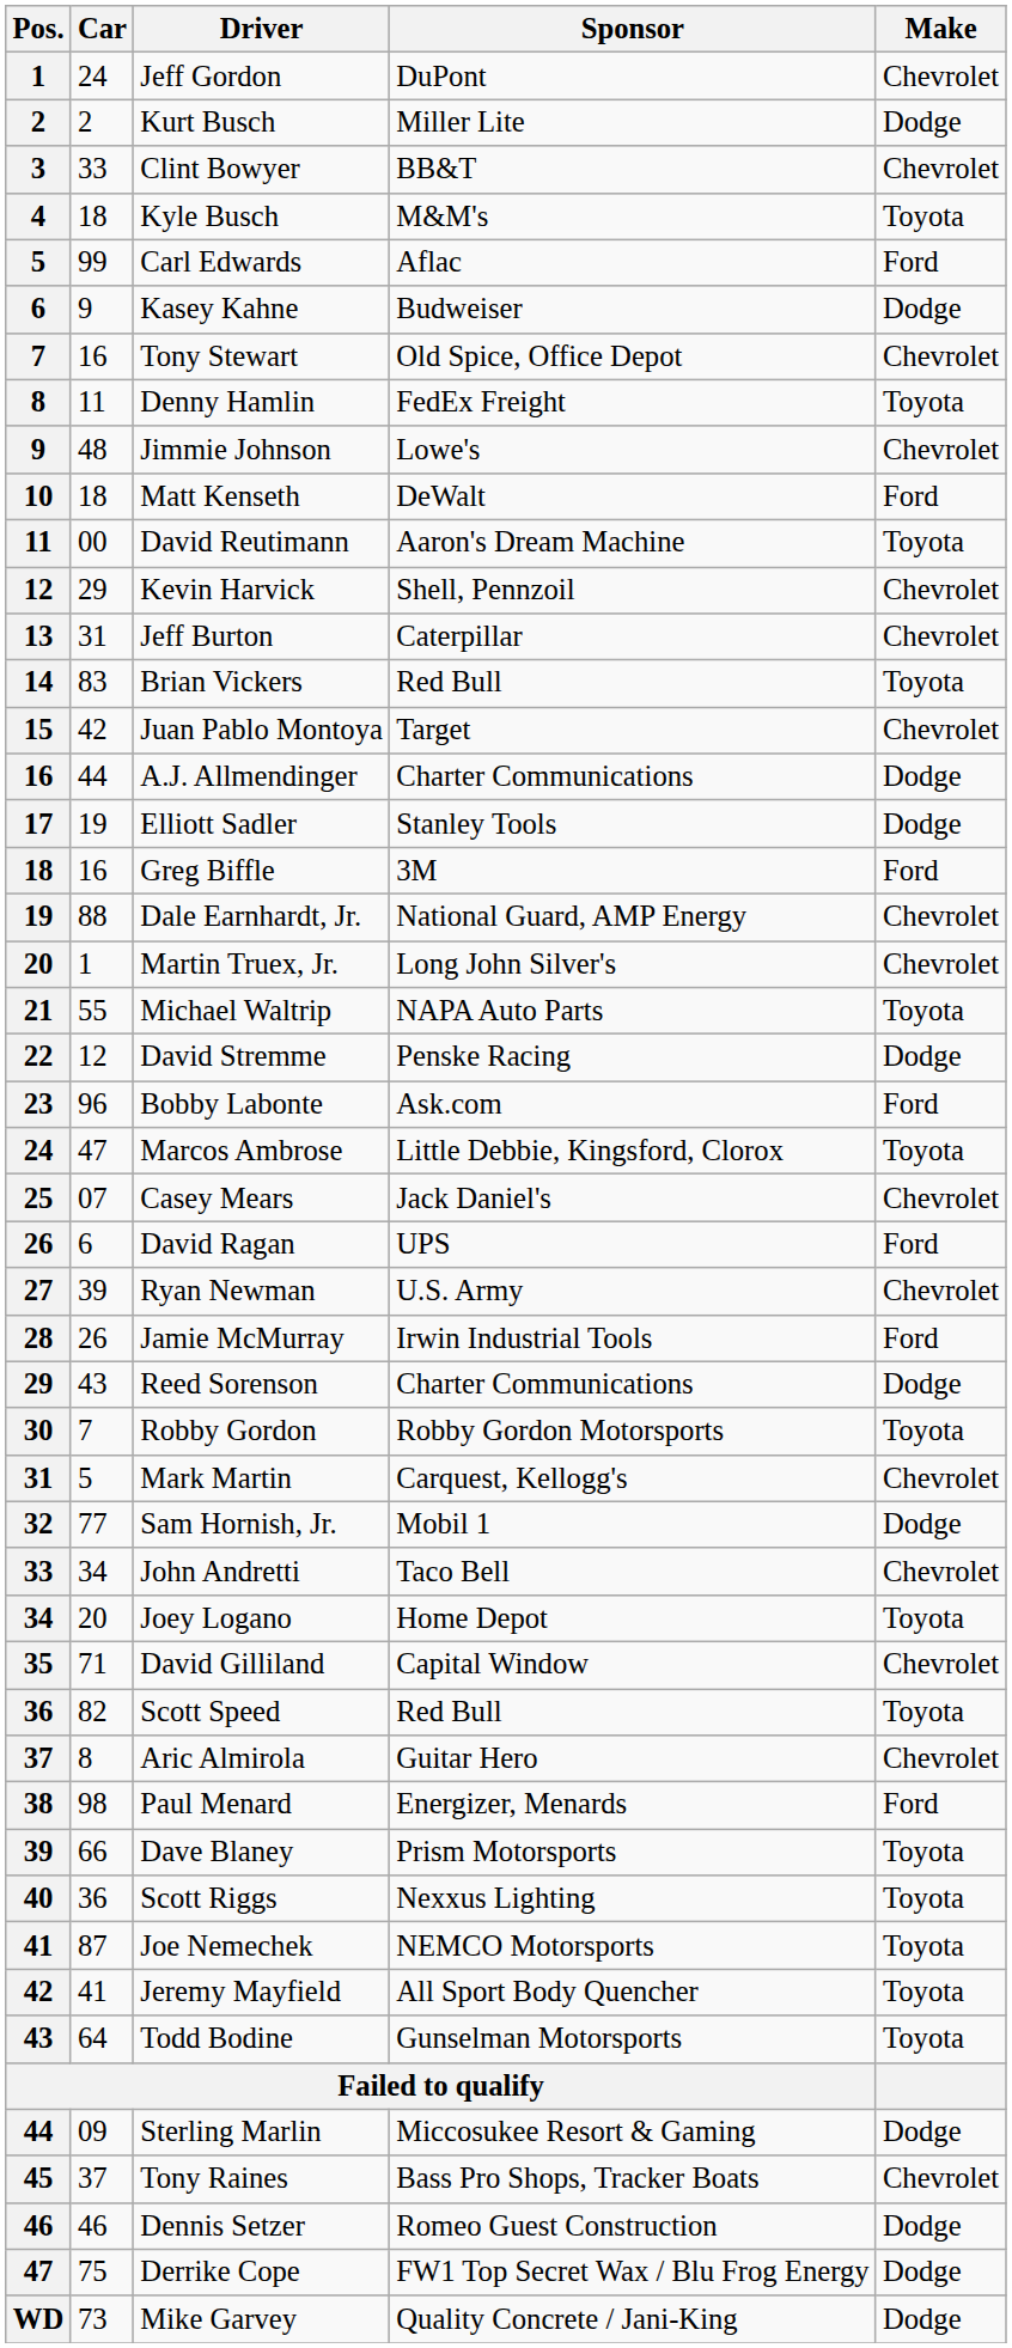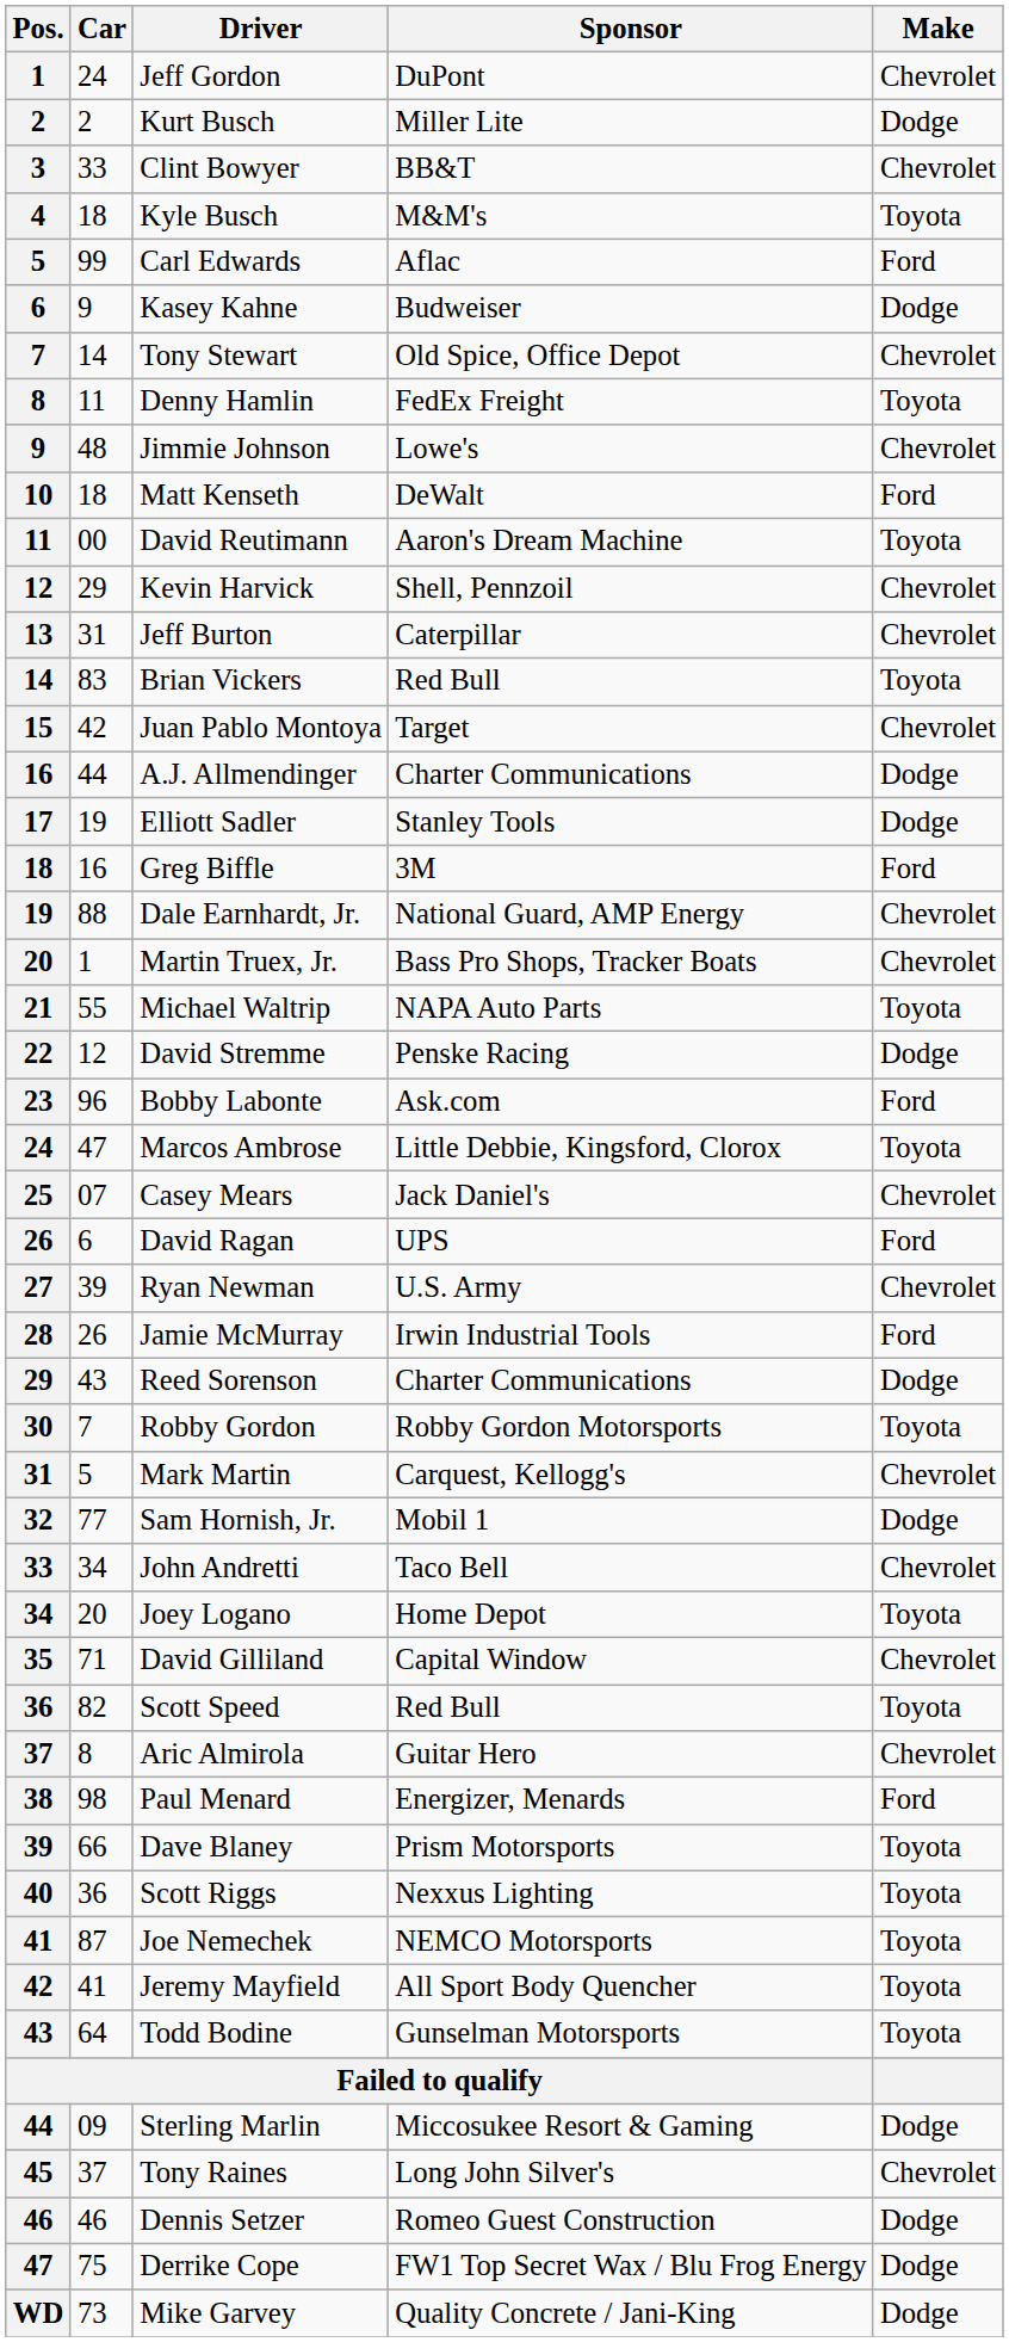Tony Stewart | Car: 16 -> 14
Martin Truex, Jr. | Sponsor: Long John Silver's -> Bass Pro Shops, Tracker Boats
Tony Raines | Sponsor: Bass Pro Shops, Tracker Boats -> Long John Silver's
